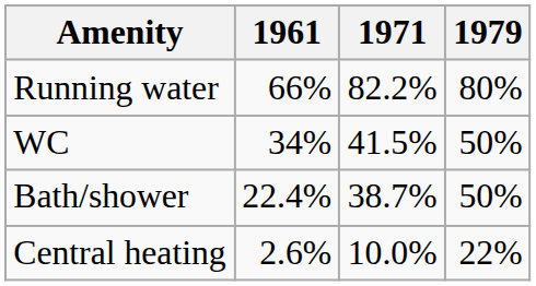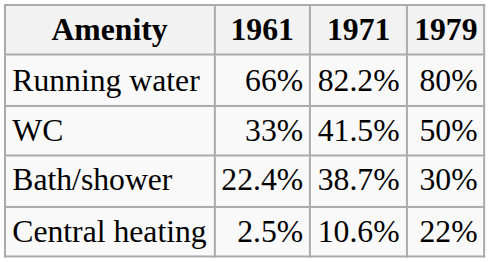WC | 1961: 34% -> 33%
Bath/shower | 1979: 50% -> 30%
Central heating | 1961: 2.6% -> 2.5%
Central heating | 1971: 10.0% -> 10.6%
